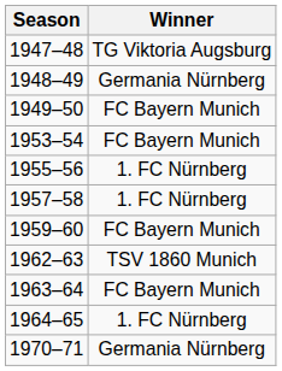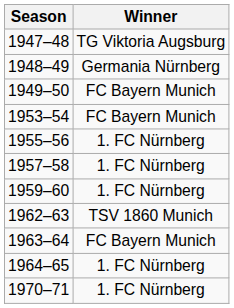1959–60 | Winner: FC Bayern Munich -> 1. FC Nürnberg
1970–71 | Winner: Germania Nürnberg -> 1. FC Nürnberg
